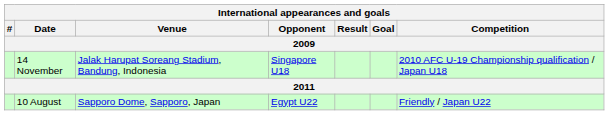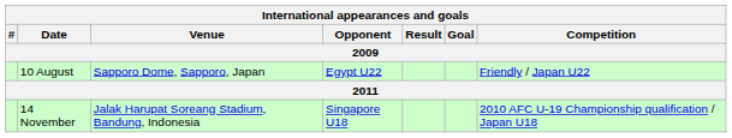rows swapped: 14 November <-> 10 August
